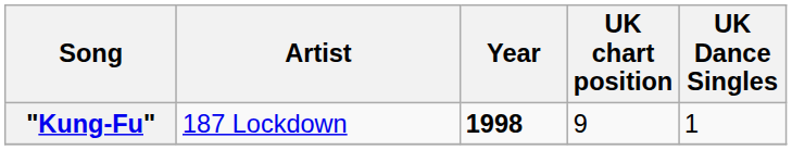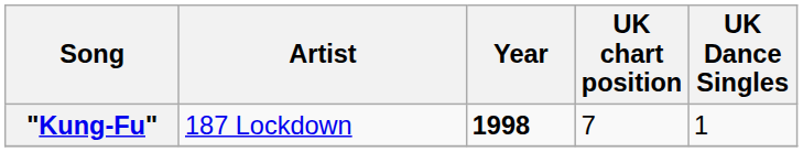"Kung-Fu" | UK chart position: 9 -> 7
